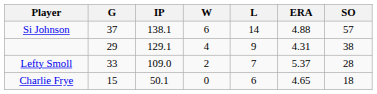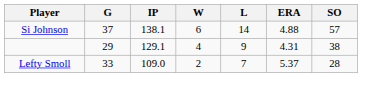- row: Charlie Frye | 15 | 50.1 | 0 | 6 | 4.65 | 18
